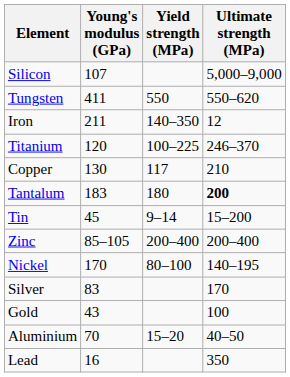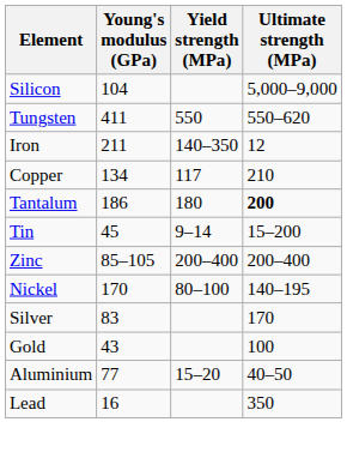Silicon | Young's modulus (GPa): 107 -> 104
- row: Titanium | 120 | 100–225 | 246–370
Copper | Young's modulus (GPa): 130 -> 134
Tantalum | Young's modulus (GPa): 183 -> 186
Aluminium | Young's modulus (GPa): 70 -> 77
